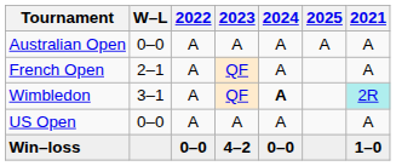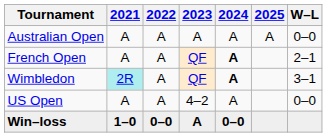columns swapped: 2021 <-> W–L
French Open | 2024: normal -> bold
US Open | 2023: A -> 4–2
Win–loss | 2023: 4–2 -> A
